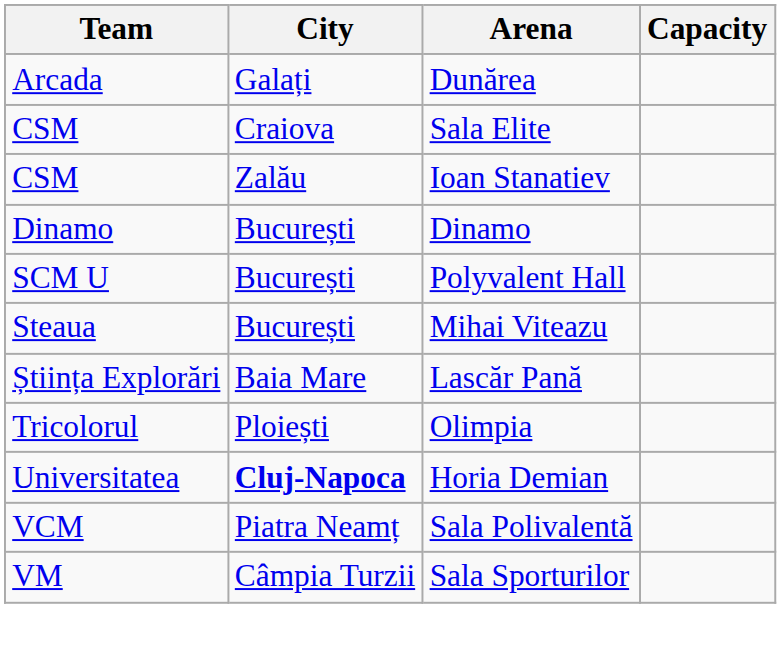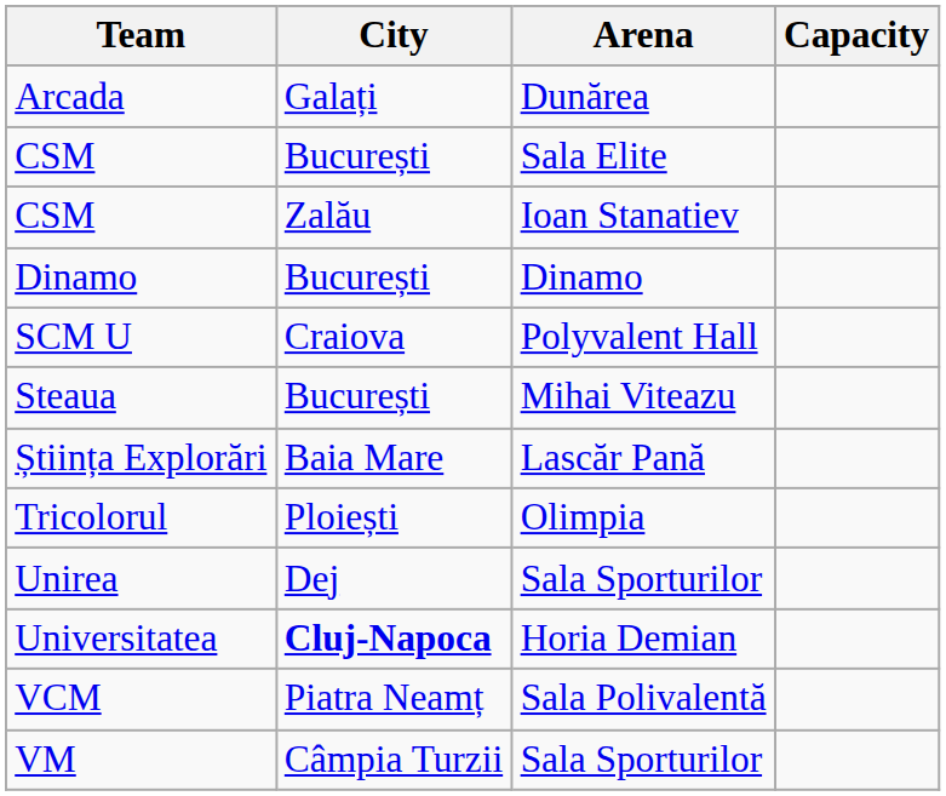CSM / Sala Elite | City: Craiova -> București
SCM U | City: București -> Craiova
+ row: Unirea | Dej | Sala Sporturilor
